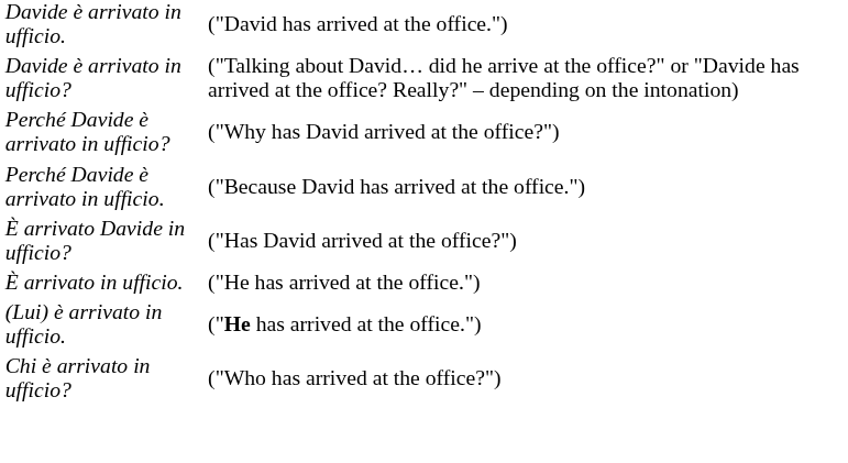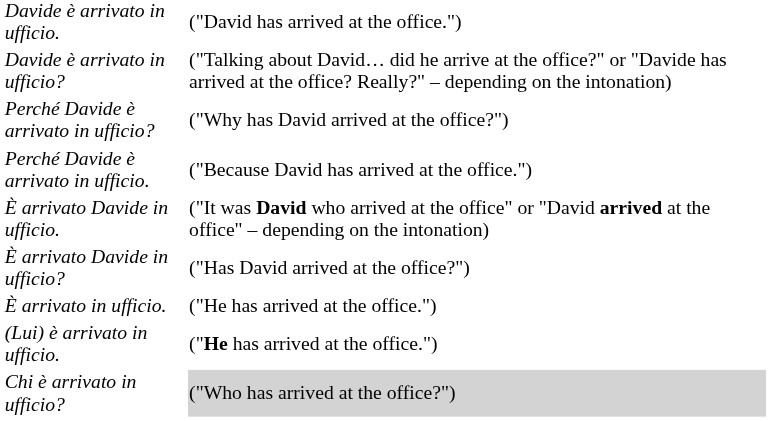+ row: È arrivato Davide in ufficio. | ("It was David who arrived at the office" or "David arrived at the office" – depending on the intonation)
Chi è arrivato in ufficio? | column 2: no background -> lightgrey background
